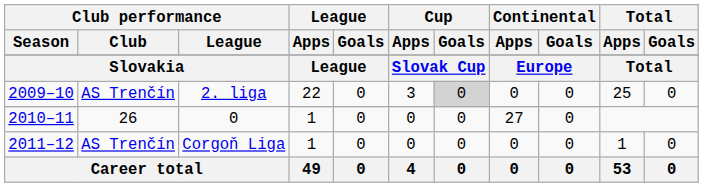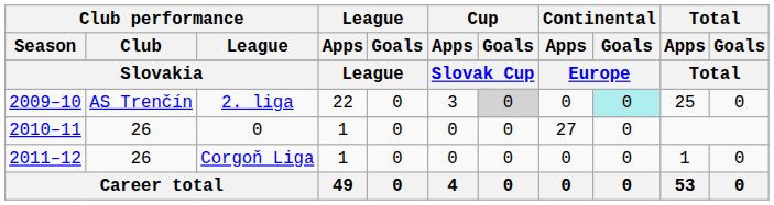2009–10 / 2. liga | Continental / Goals: no background -> paleturquoise background
Corgoň Liga | Club performance / Club: AS Trenčín -> 26
